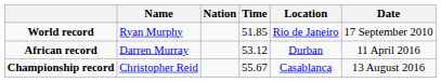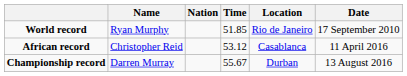African record | Name: Darren Murray -> Christopher Reid
African record | Location: Durban -> Casablanca
Championship record | Name: Christopher Reid -> Darren Murray
Championship record | Location: Casablanca -> Durban
